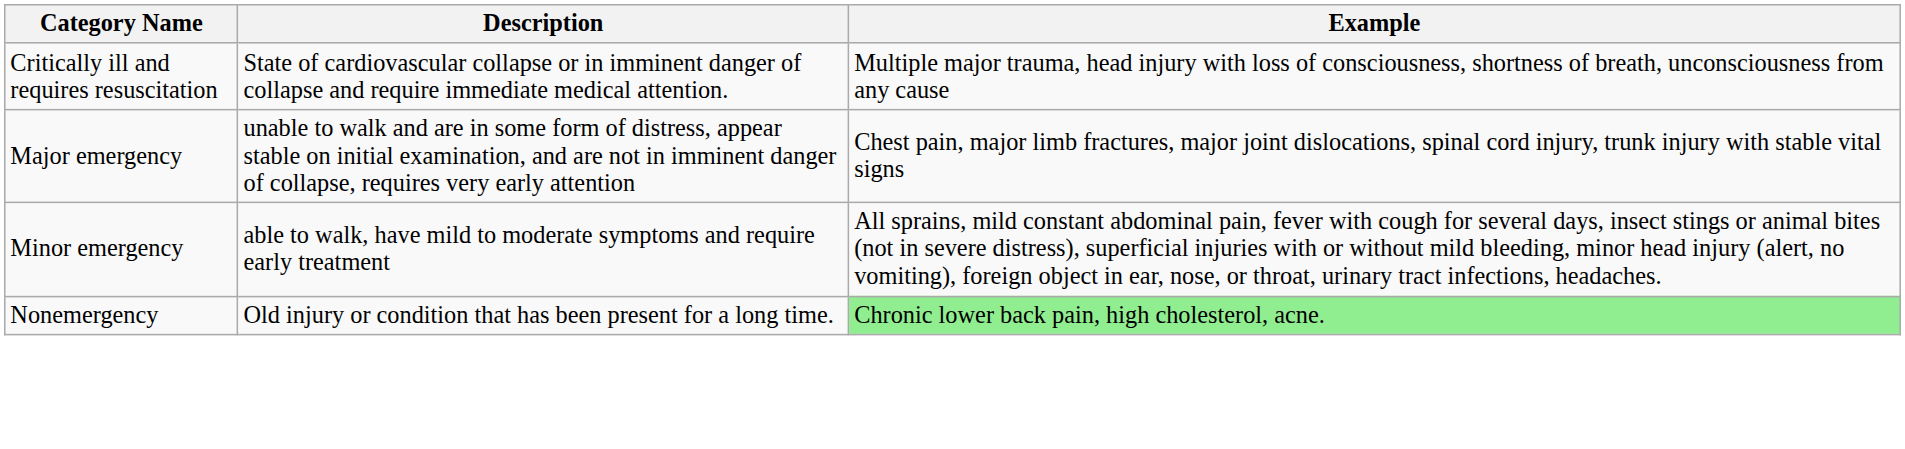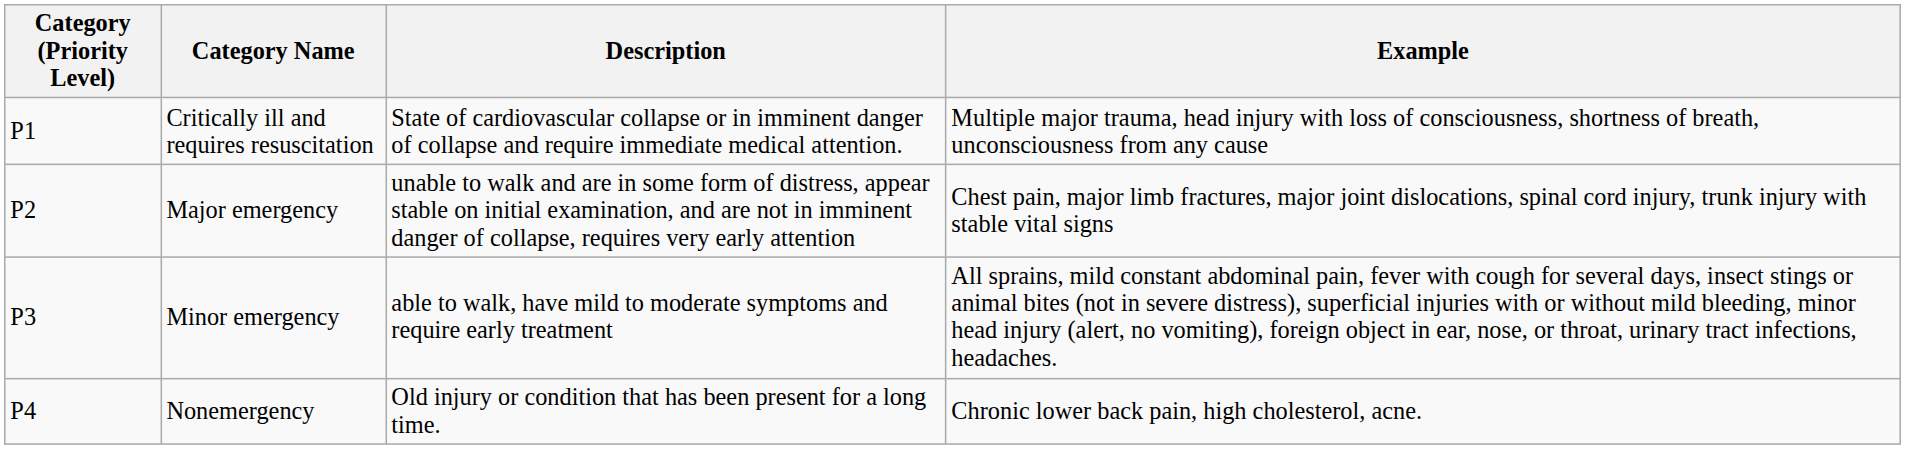+ column: Category (Priority Level) | P1 | P2 | P3 | P4
Nonemergency | Example: lightgreen background -> no background
